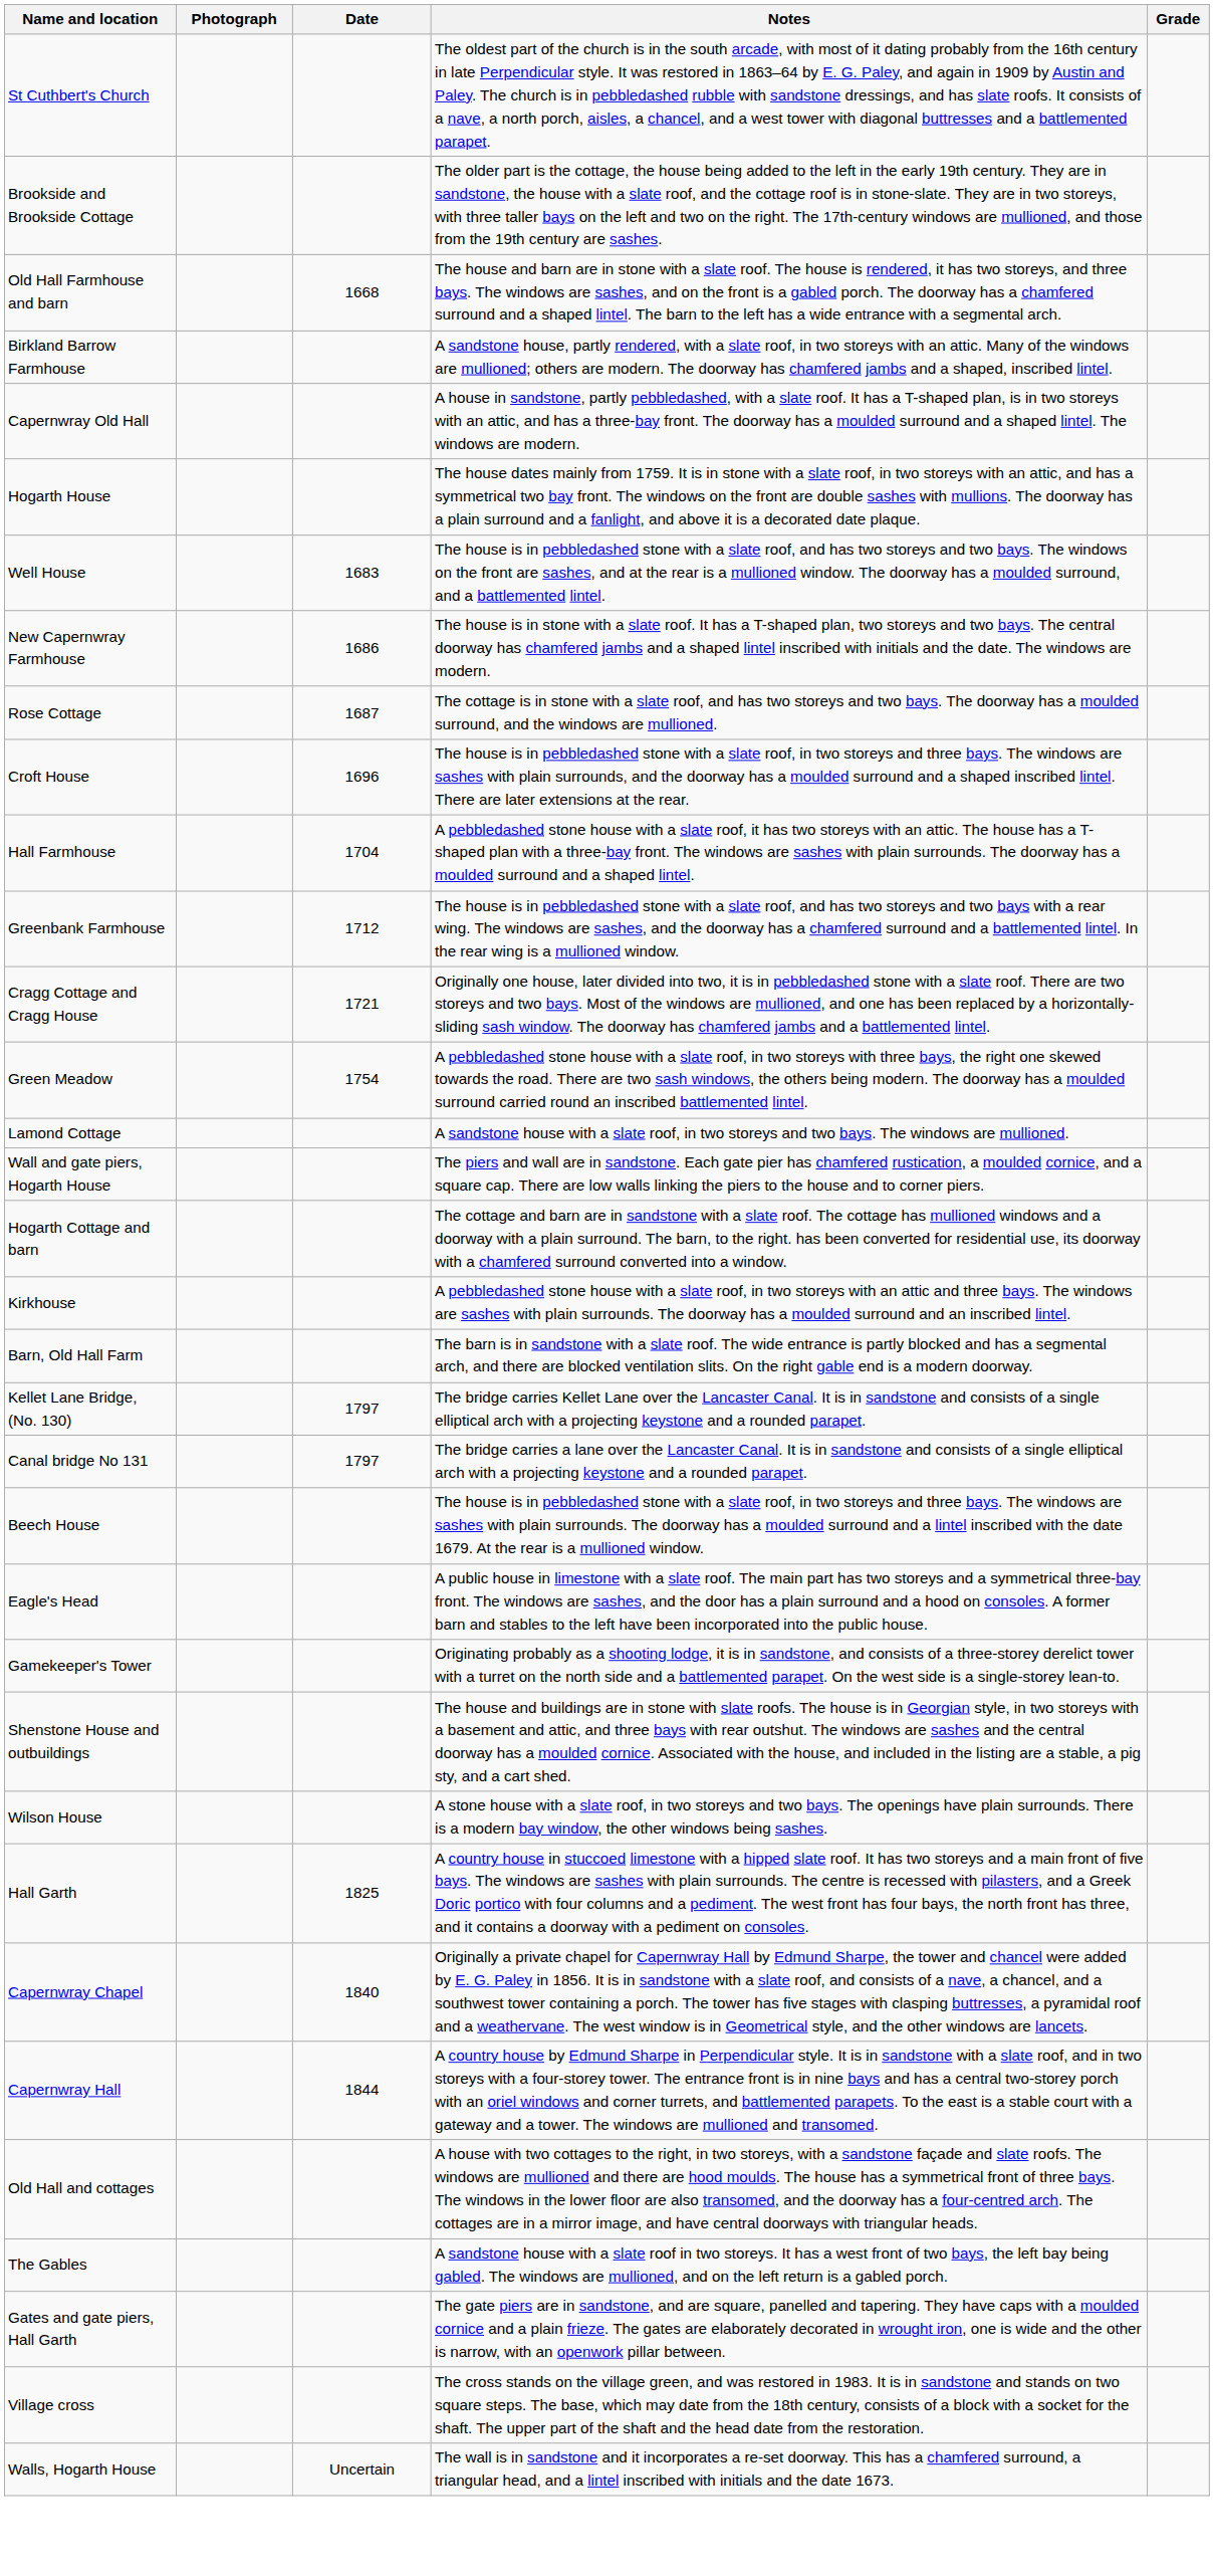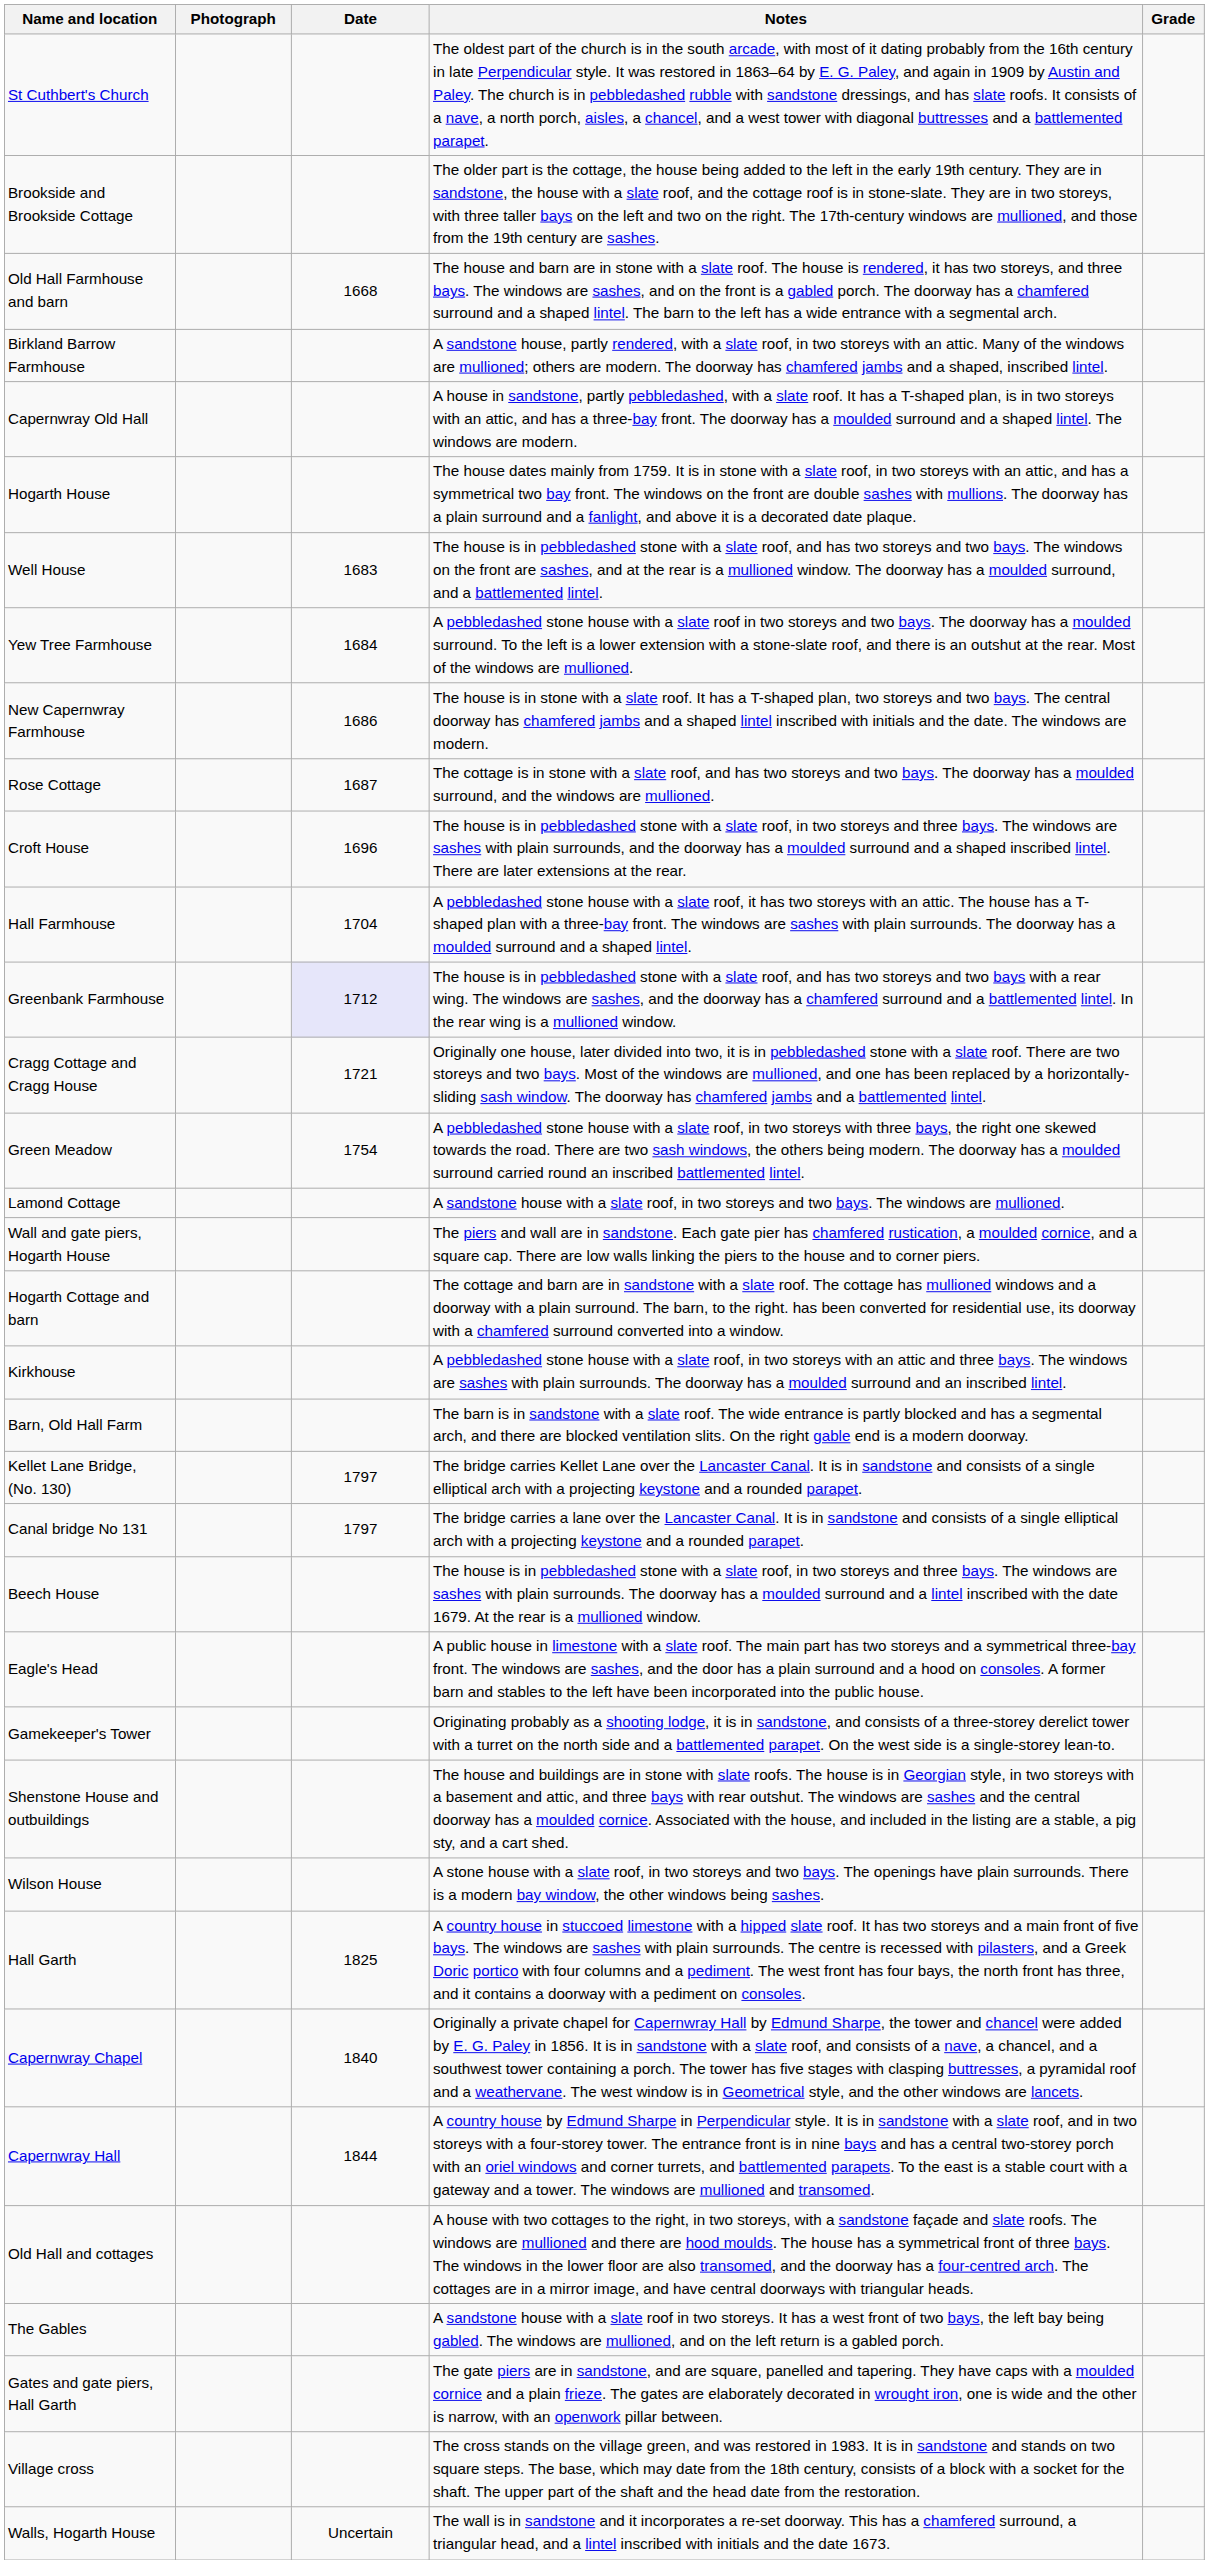+ row: Yew Tree Farmhouse | 1684 | A pebbledashed stone house with a slate roof in two storeys and two bays. The doorway has a moulded surround. To the left is a lower extension with a stone-slate roof, and there is an outshut at the rear. Most of the windows are mullioned.
Greenbank Farmhouse | Date: no background -> lavender background
